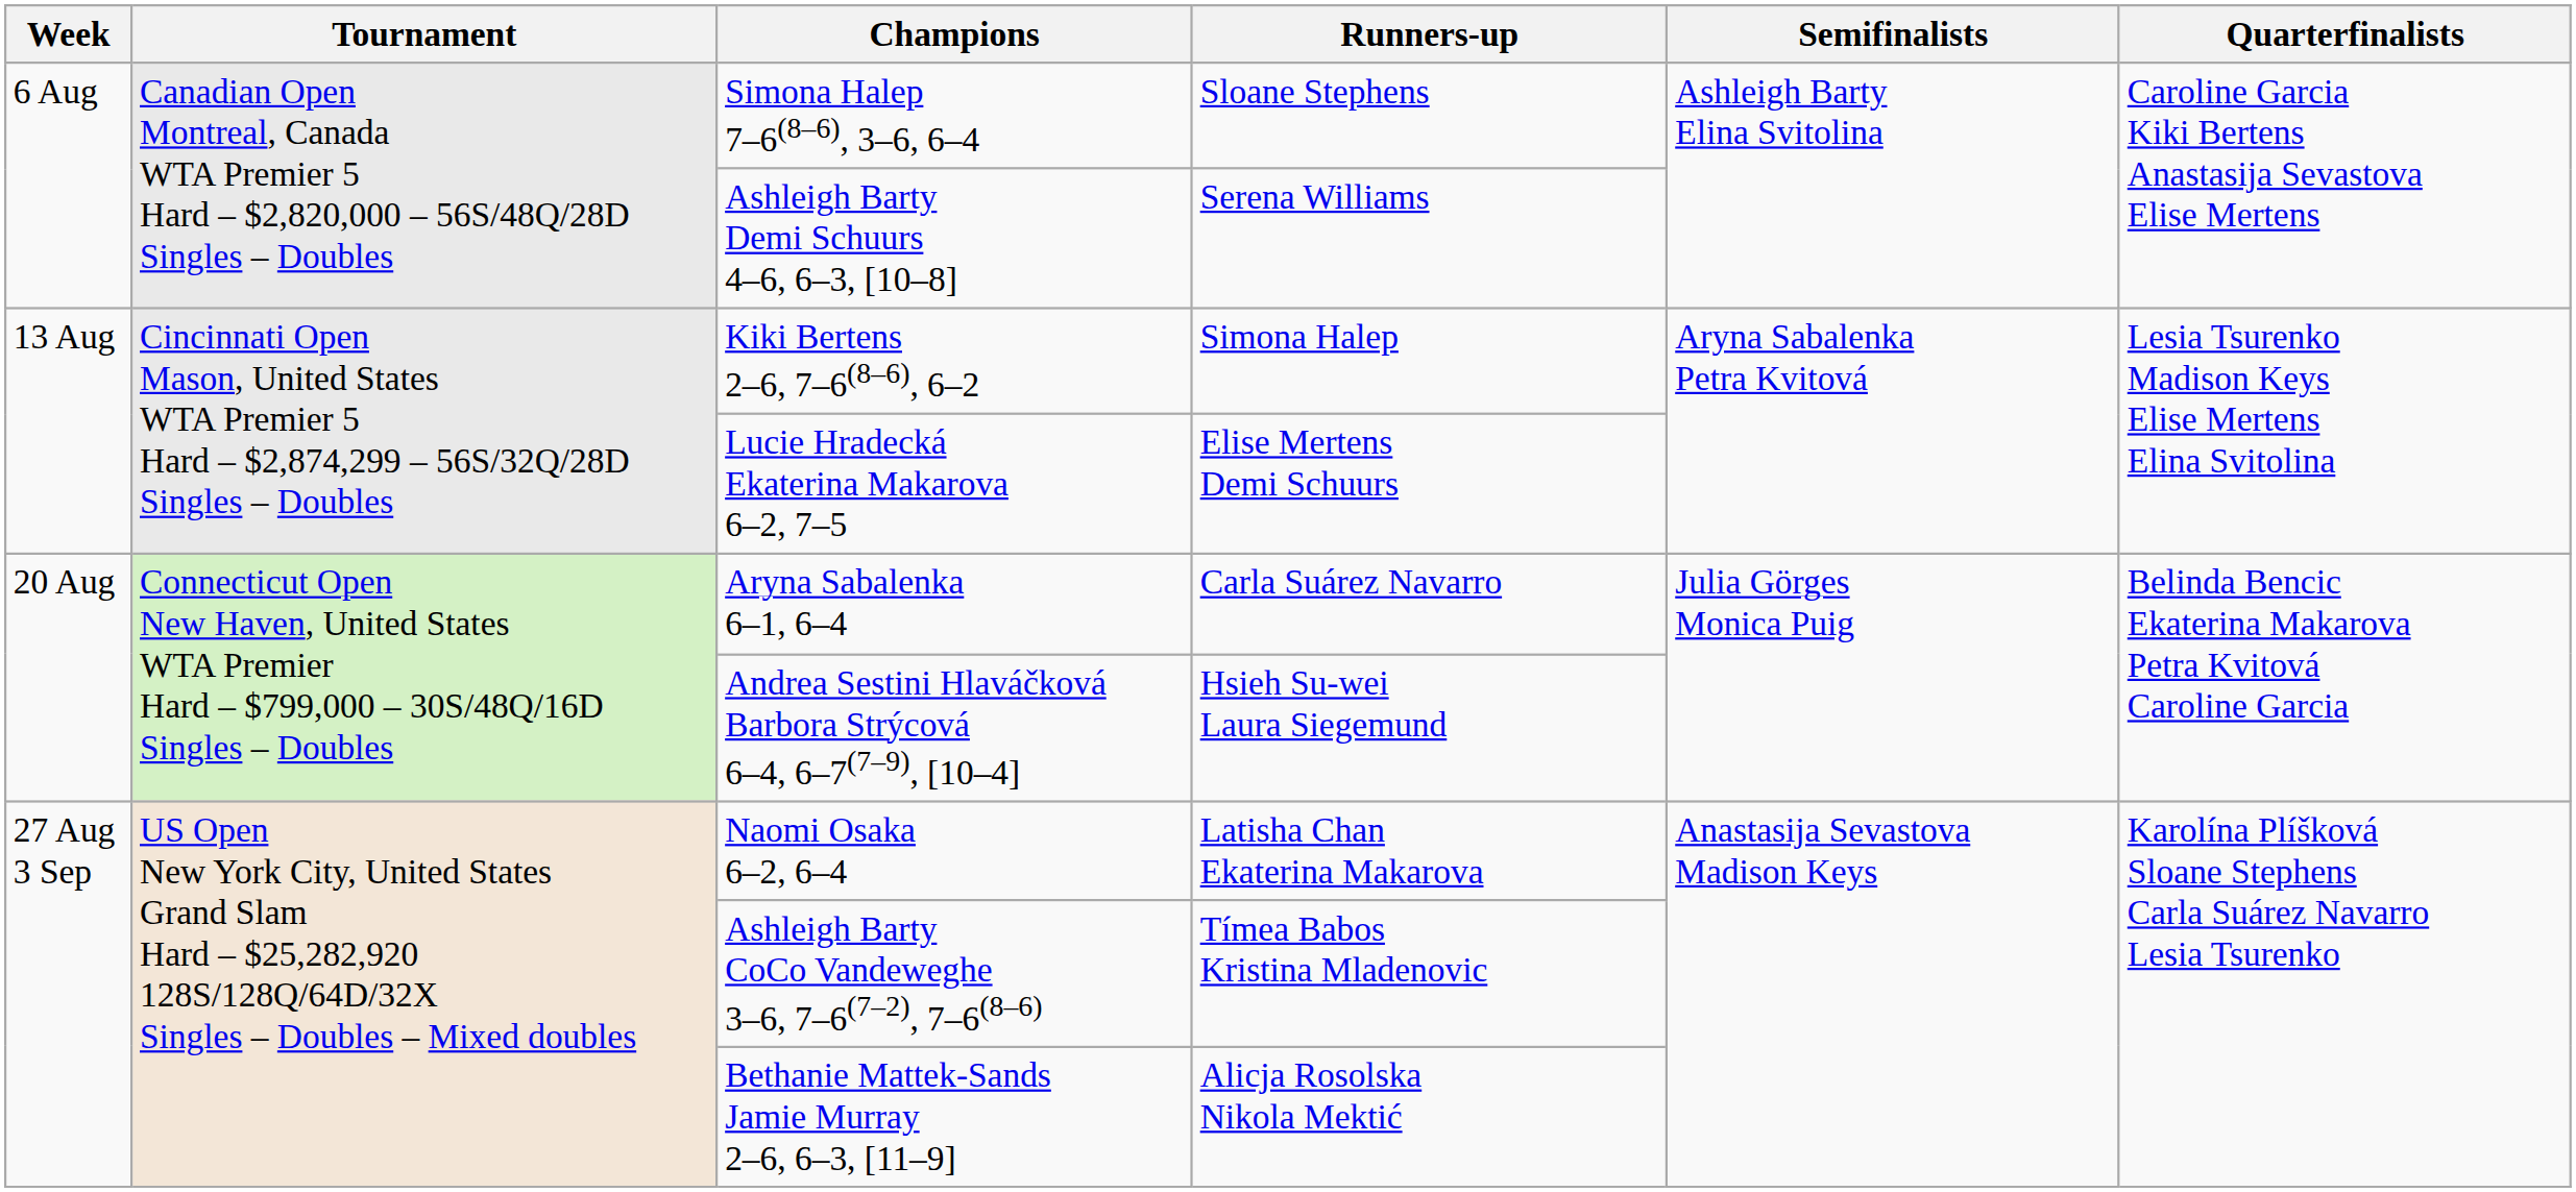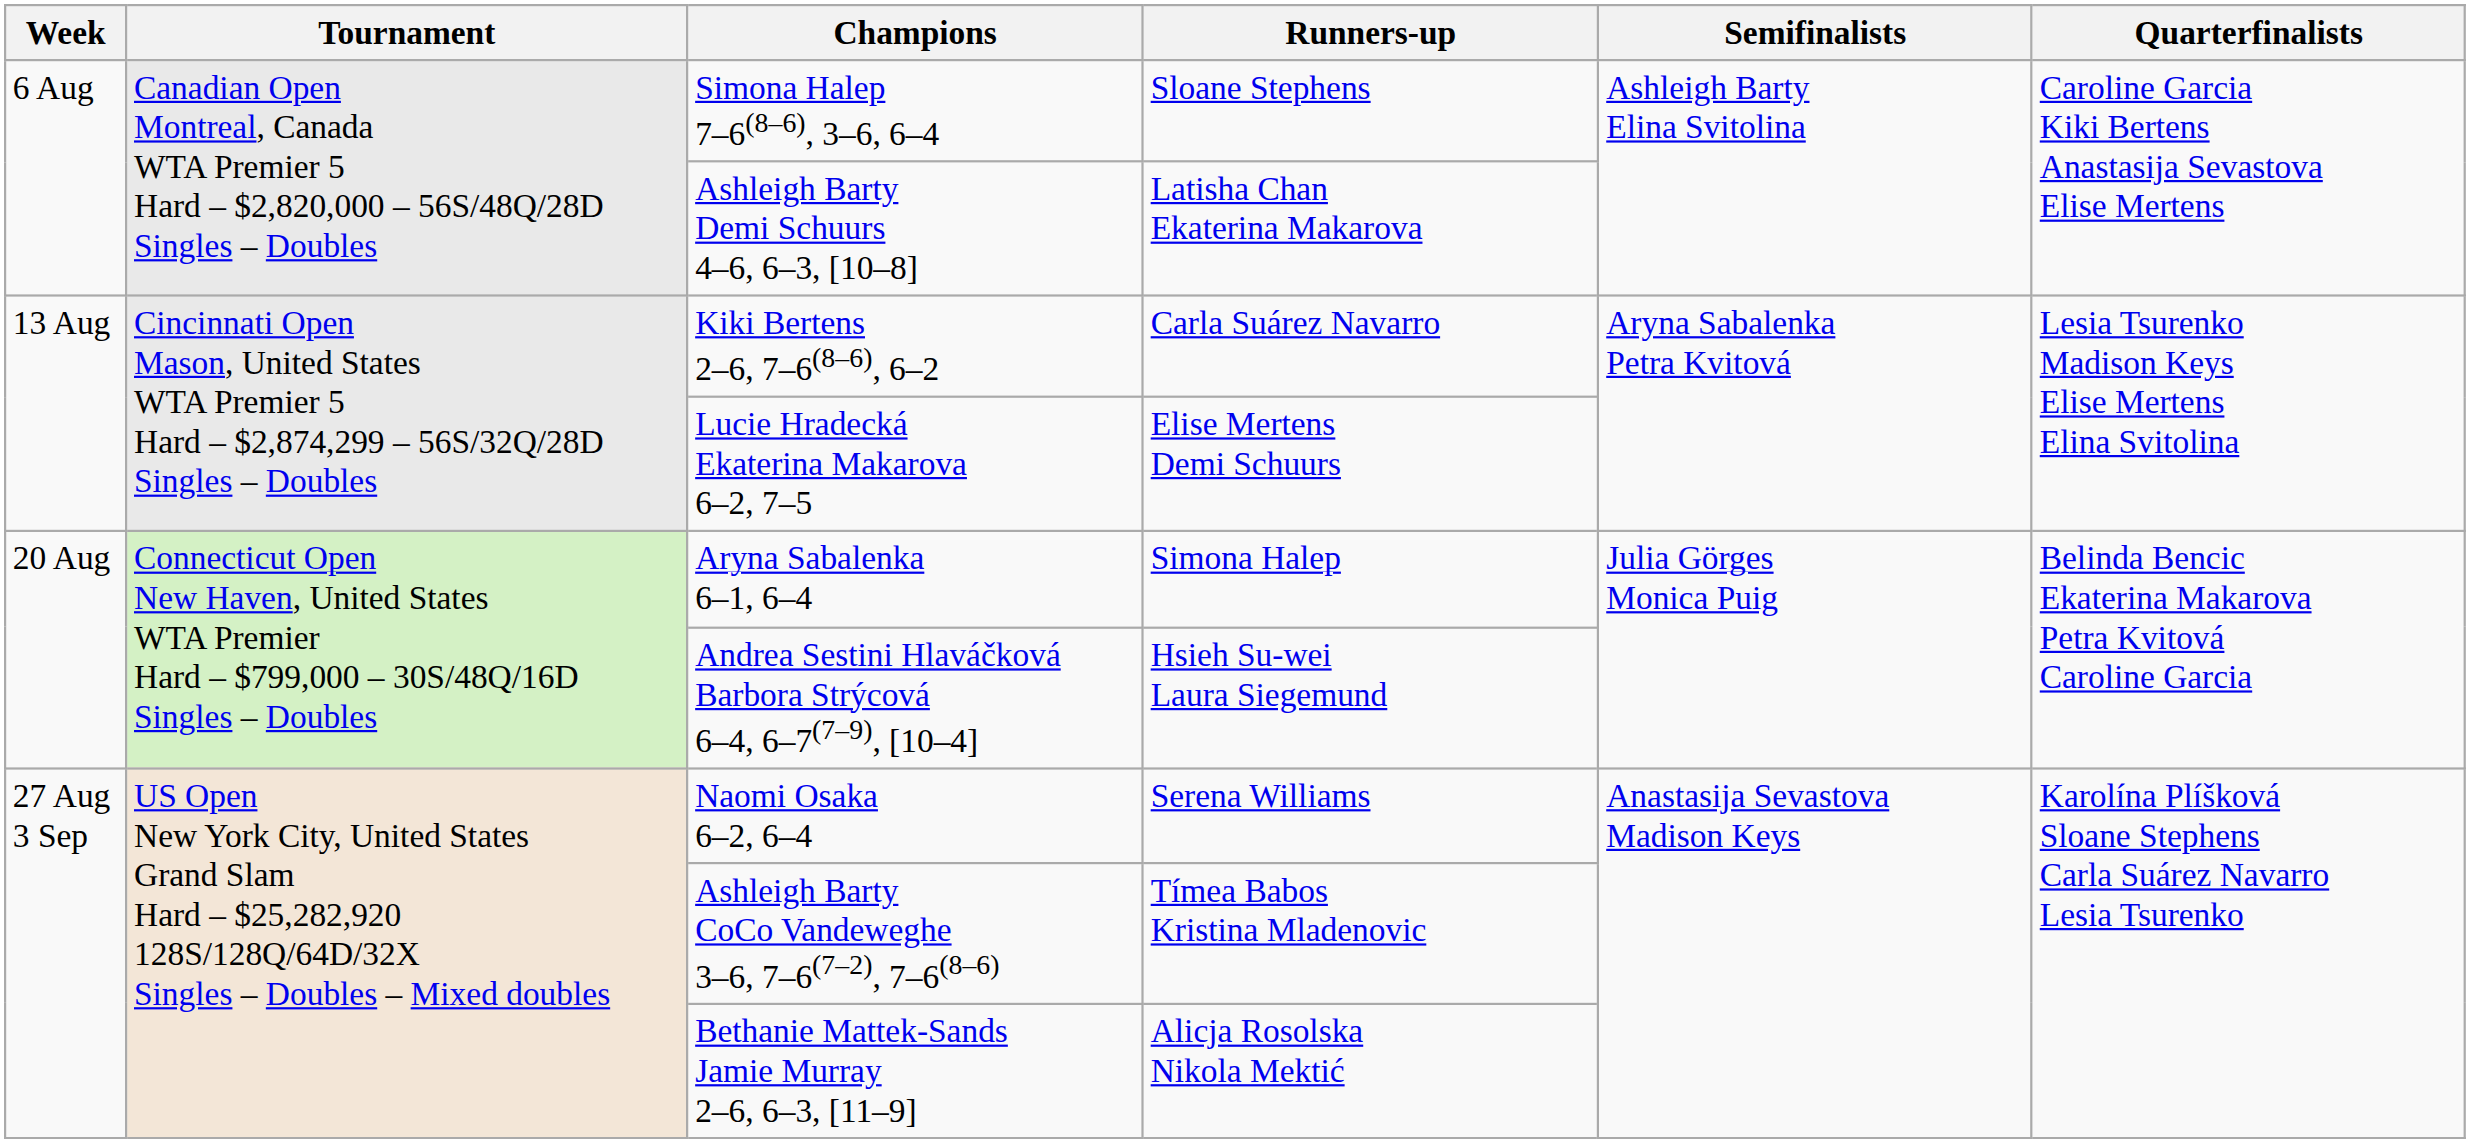Ashleigh Barty Demi Schuurs 4–6, 6–3, [10–8] | Runners-up: Serena Williams -> Latisha Chan Ekaterina Makarova
Kiki Bertens 2–6, 7–6(8–6), 6–2 | Runners-up: Simona Halep -> Carla Suárez Navarro
Aryna Sabalenka 6–1, 6–4 | Runners-up: Carla Suárez Navarro -> Simona Halep
Naomi Osaka 6–2, 6–4 | Runners-up: Latisha Chan Ekaterina Makarova -> Serena Williams
